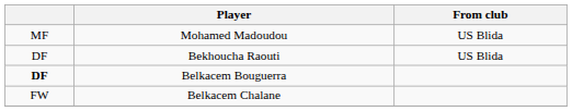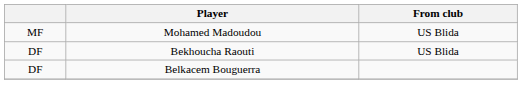Belkacem Bouguerra | column 1: bold -> normal
- row: FW | Belkacem Chalane
